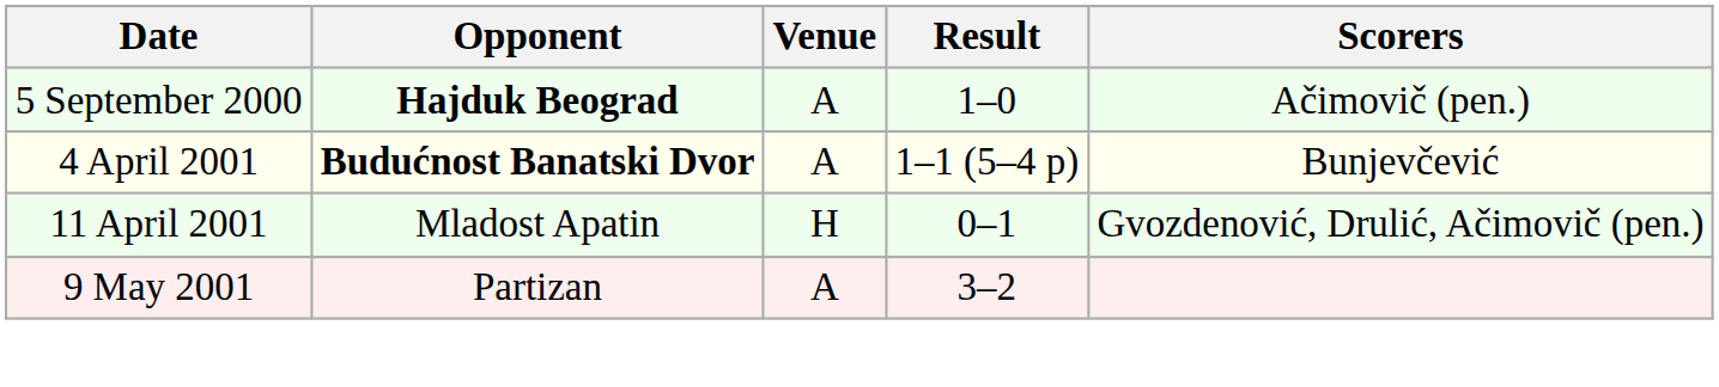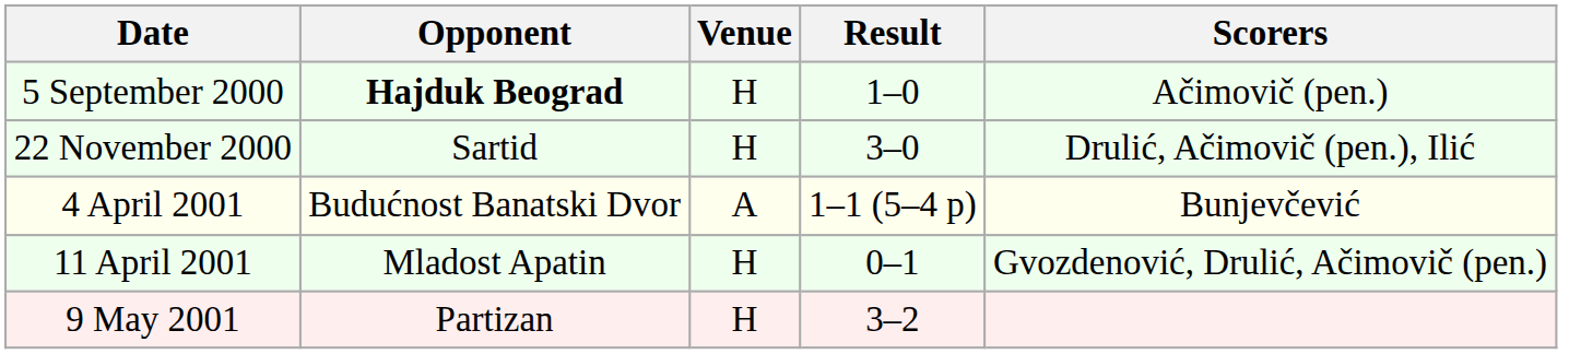5 September 2000 | Venue: A -> H
+ row: 22 November 2000 | Sartid | H | 3–0 | Drulić, Ačimovič (pen.), Ilić
4 April 2001 | Opponent: bold -> normal
9 May 2001 | Venue: A -> H
